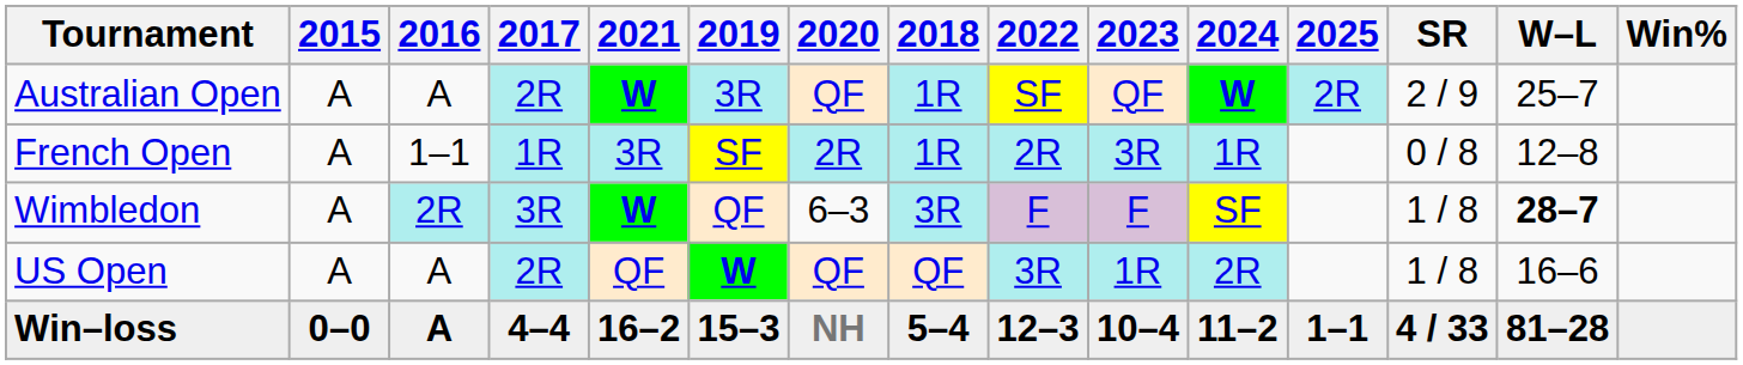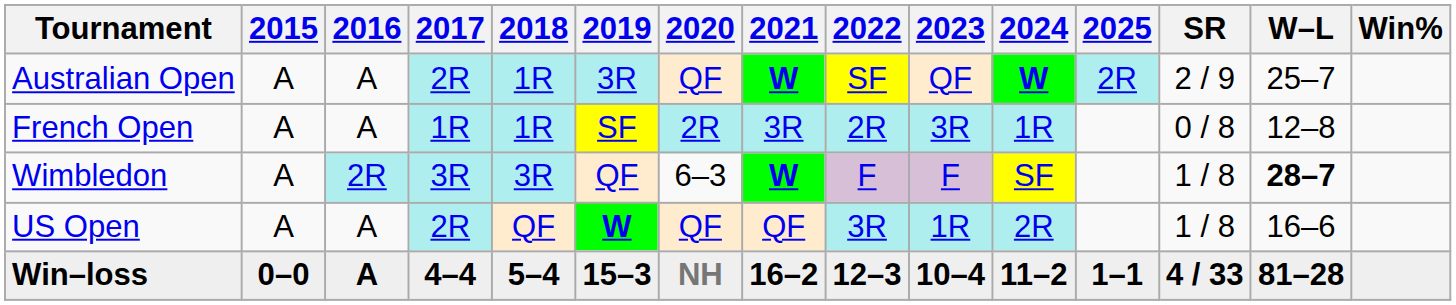columns swapped: 2018 <-> 2021
French Open | 2016: 1–1 -> A
